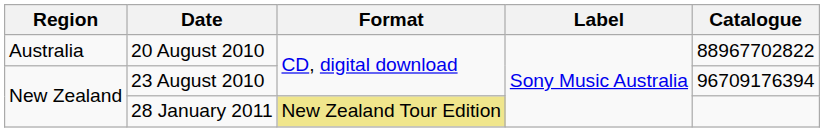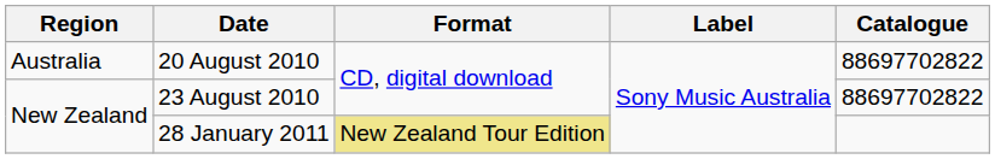20 August 2010 | Catalogue: 88967702822 -> 88697702822
23 August 2010 | Catalogue: 96709176394 -> 88697702822
